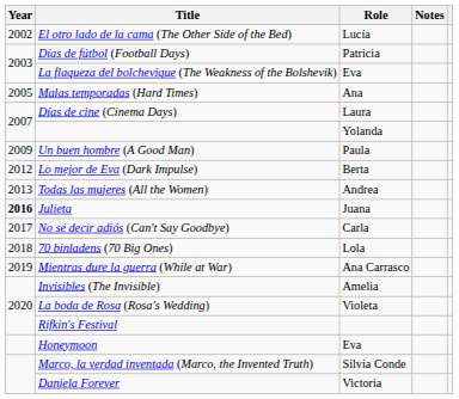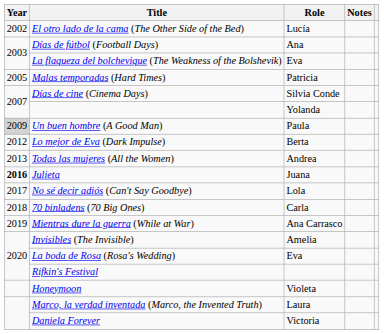Días de fútbol (Football Days) | Role: Patricia -> Ana
Malas temporadas (Hard Times) | Role: Ana -> Patricia
Días de cine (Cinema Days) | Role: Laura -> Silvia Conde
Un buen hombre (A Good Man) | Year: no background -> lightgrey background
No sé decir adiós (Can't Say Goodbye) | Role: Carla -> Lola
70 binladens (70 Big Ones) | Role: Lola -> Carla
La boda de Rosa (Rosa's Wedding) | Role: Violeta -> Eva
Honeymoon | Role: Eva -> Violeta
Marco, la verdad inventada (Marco, the Invented Truth) | Role: Silvia Conde -> Laura
